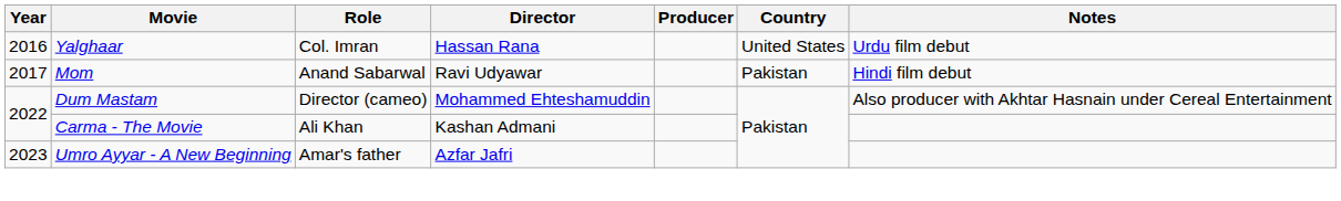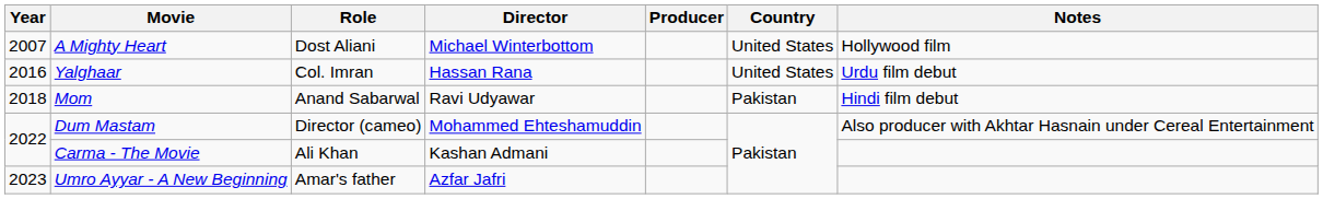+ row: 2007 | A Mighty Heart | Dost Aliani | Michael Winterbottom | United States | Hollywood film
Mom | Year: 2017 -> 2018
